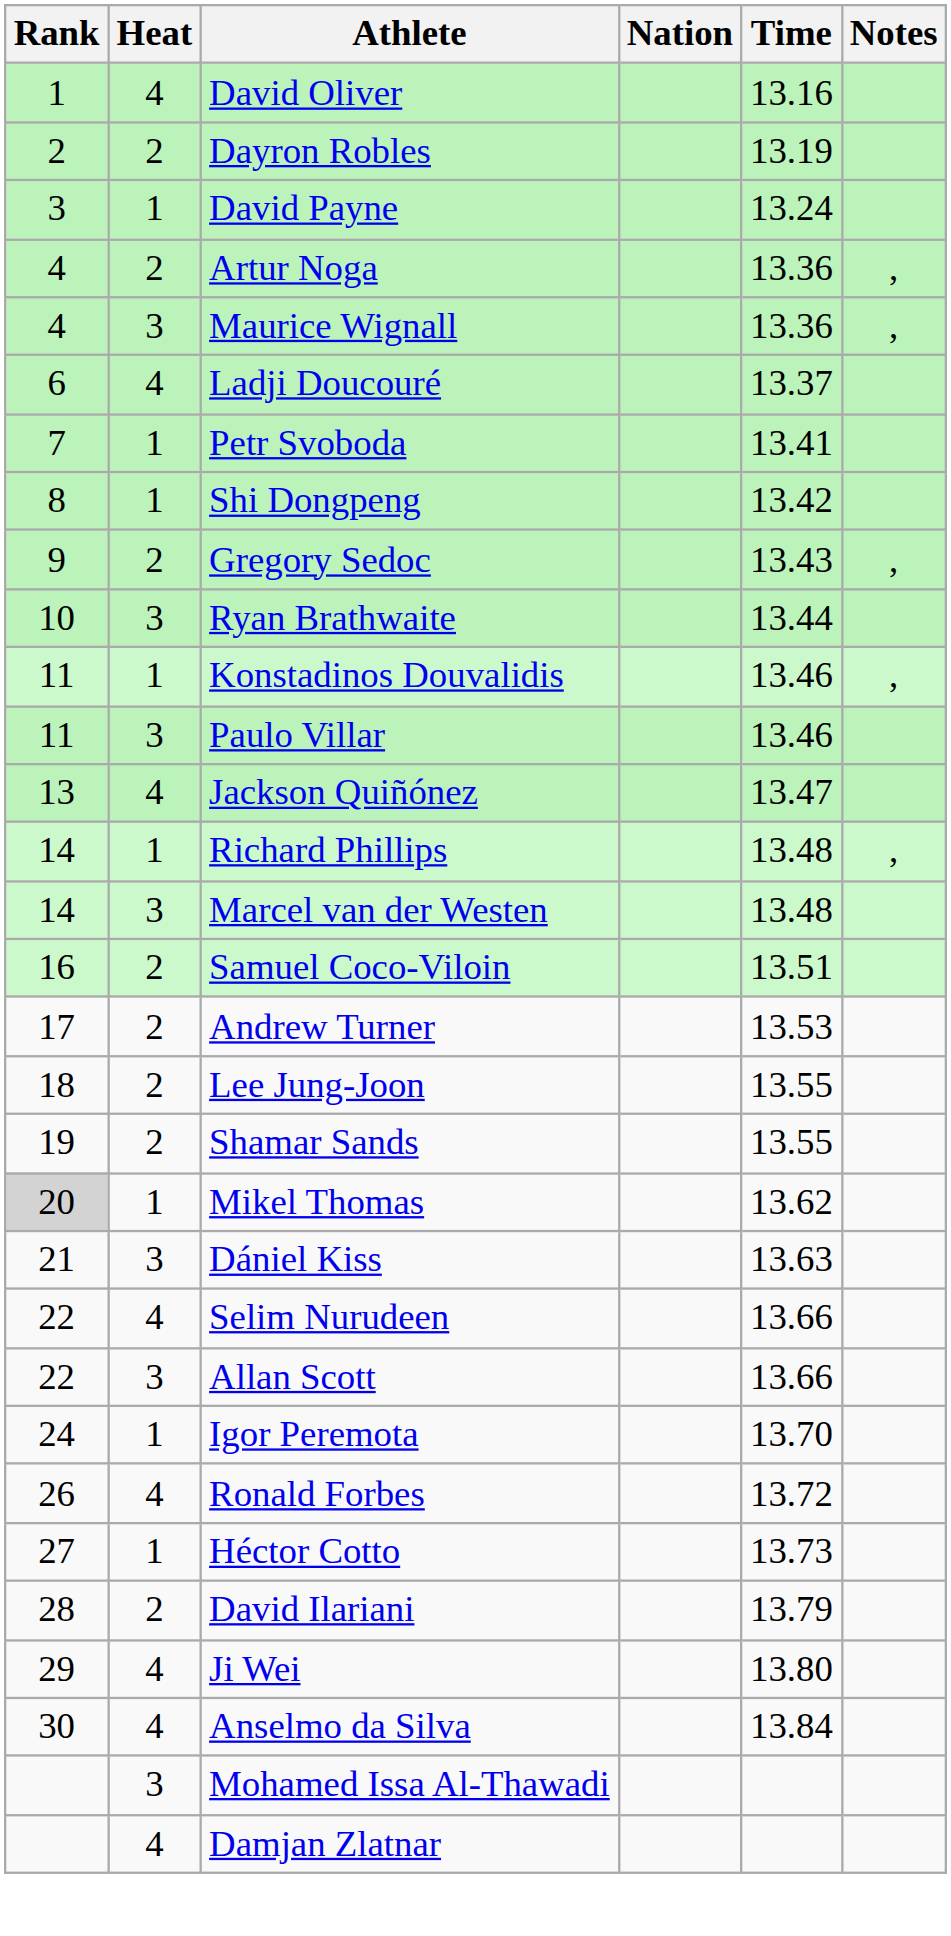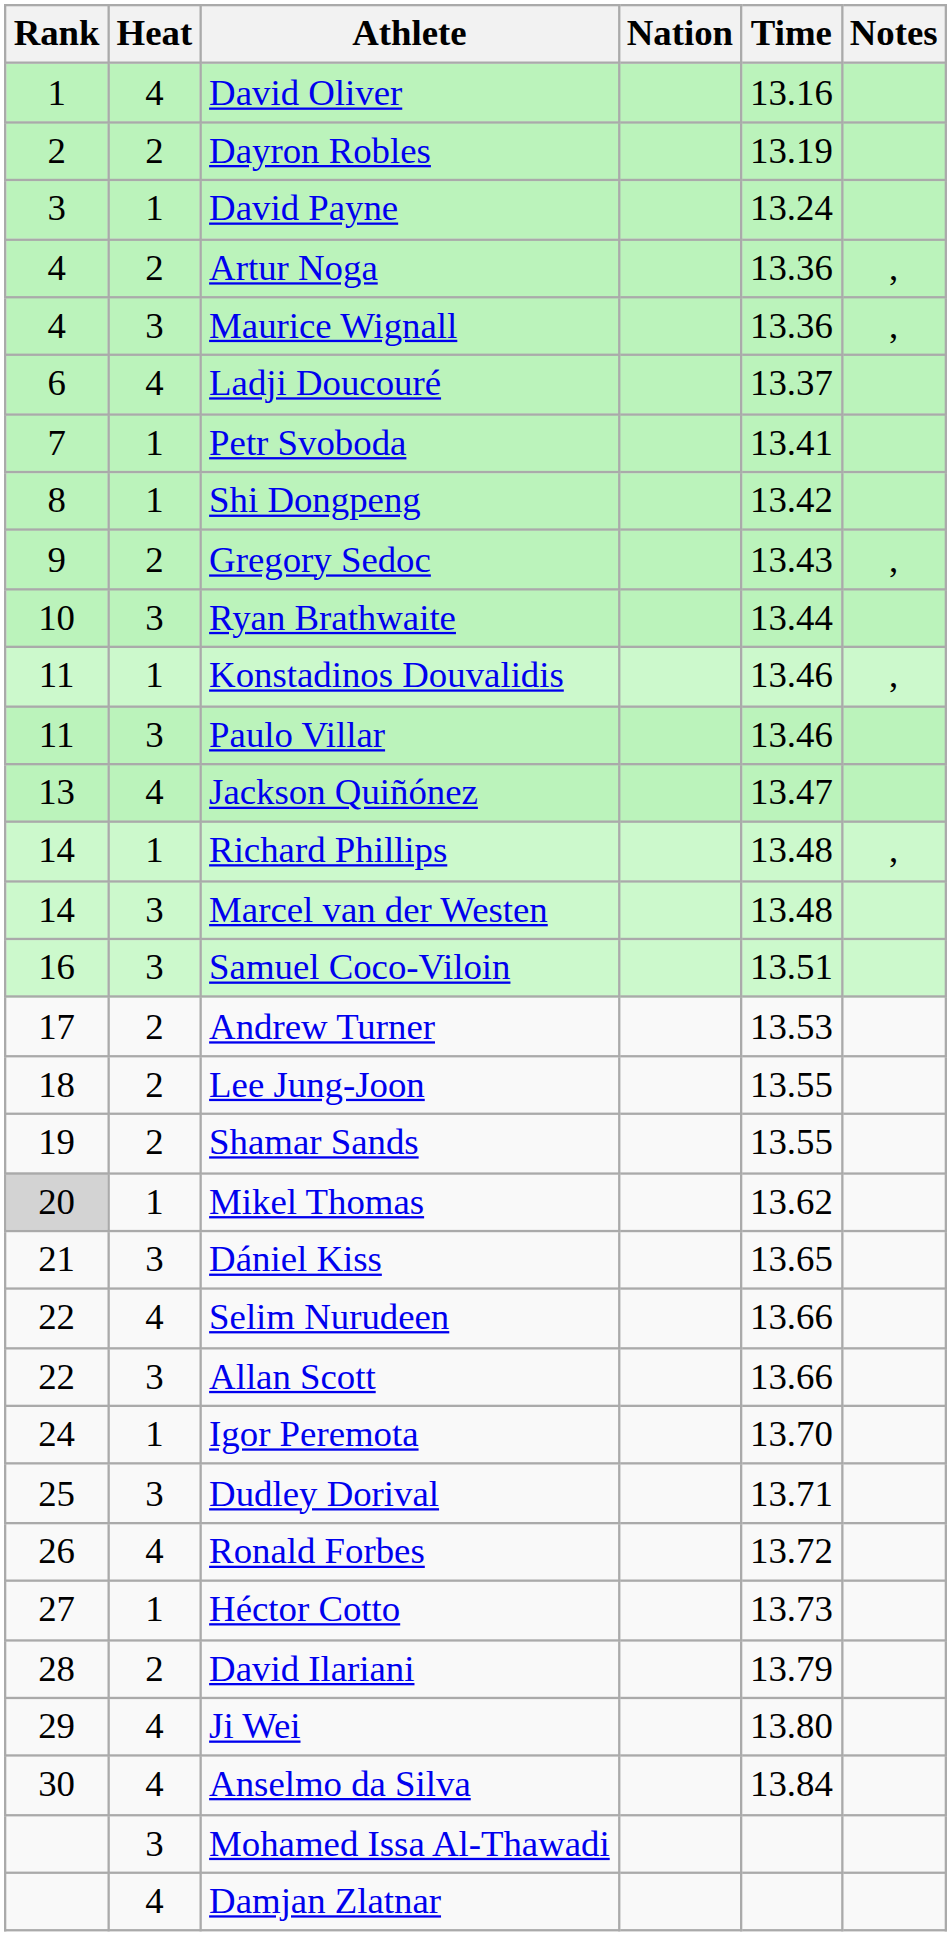Samuel Coco-Viloin | Heat: 2 -> 3
Dániel Kiss | Time: 13.63 -> 13.65
+ row: 25 | 3 | Dudley Dorival | 13.71
